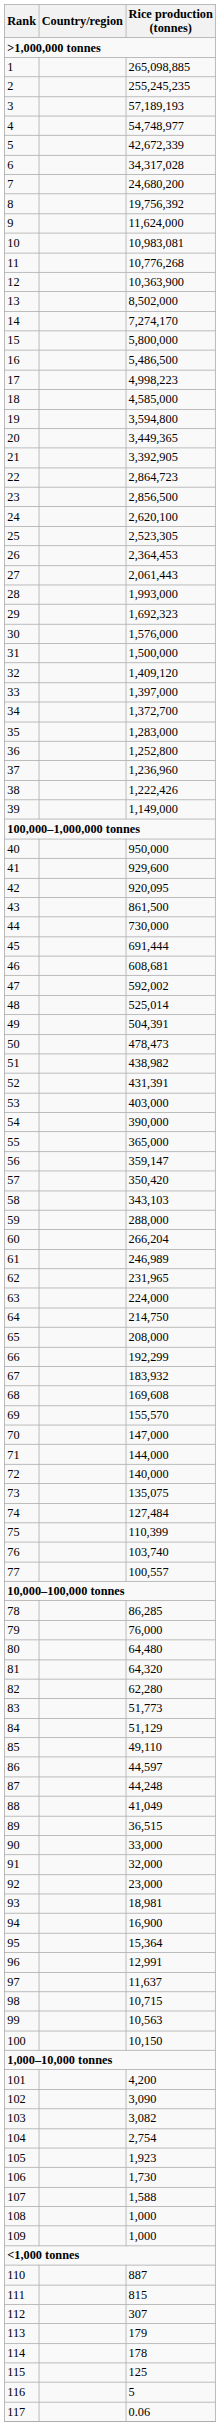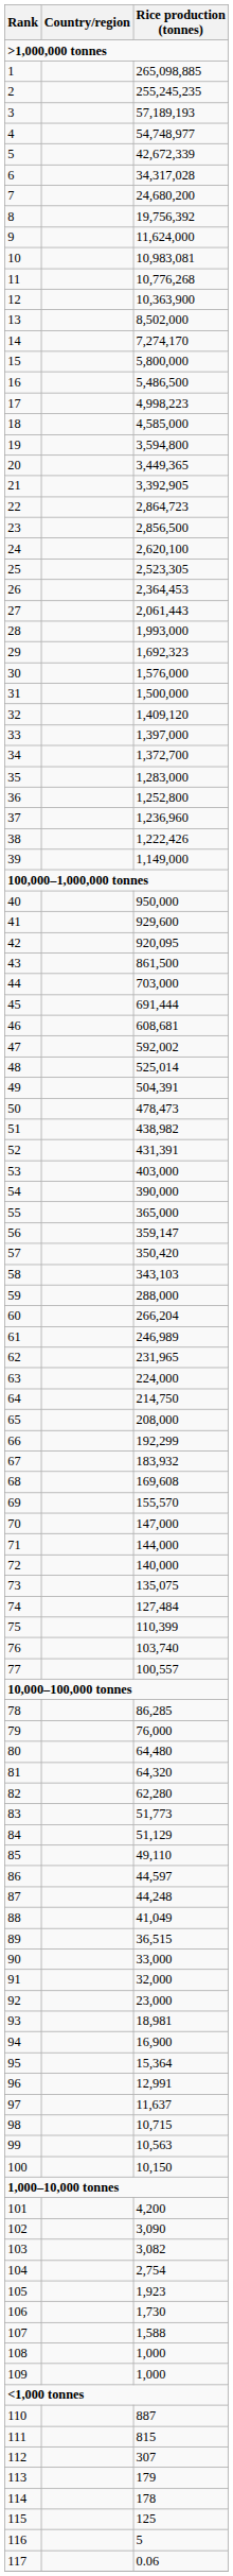44 | Rice production (tonnes): 730,000 -> 703,000
